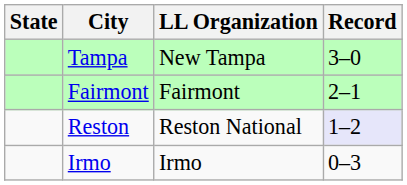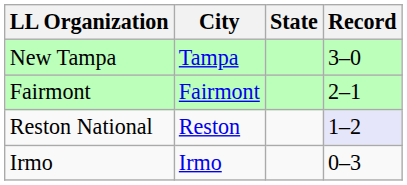columns swapped: State <-> LL Organization
